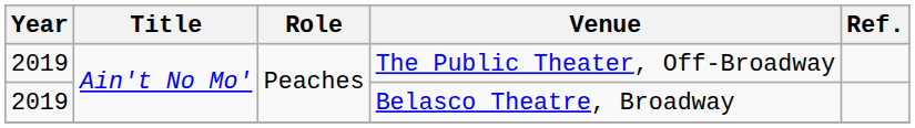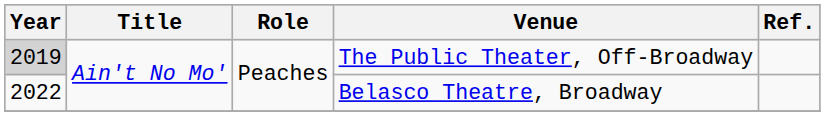The Public Theater, Off-Broadway | Year: no background -> lightgrey background
Belasco Theatre, Broadway | Year: 2019 -> 2022
